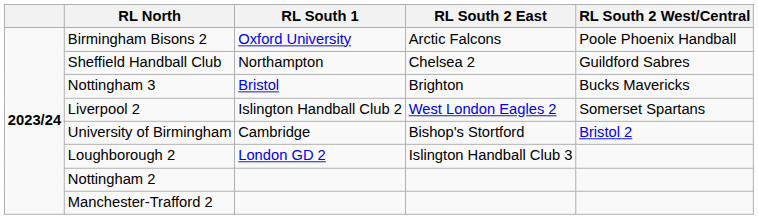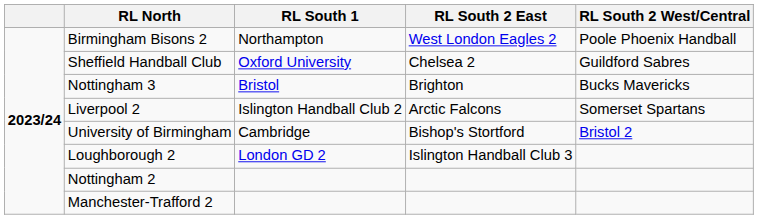Birmingham Bisons 2 | RL South 1: Oxford University -> Northampton
Birmingham Bisons 2 | RL South 2 East: Arctic Falcons -> West London Eagles 2
Sheffield Handball Club | RL South 1: Northampton -> Oxford University
Liverpool 2 | RL South 2 East: West London Eagles 2 -> Arctic Falcons
